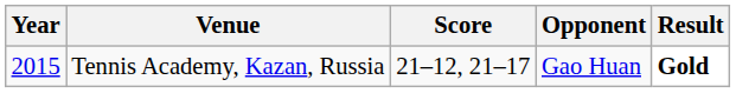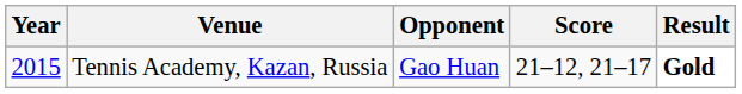columns swapped: Opponent <-> Score
